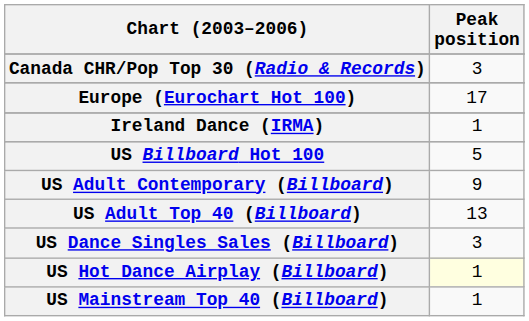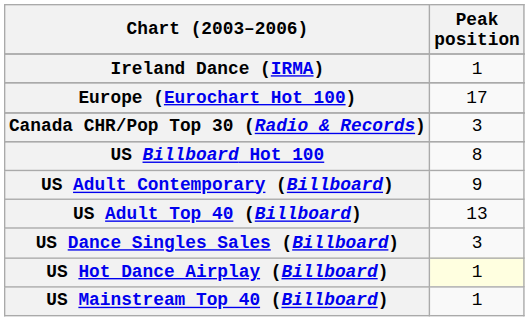rows swapped: Canada CHR/Pop Top 30 (Radio & Records) <-> Ireland Dance (IRMA)
US Billboard Hot 100 | Peak position: 5 -> 8
